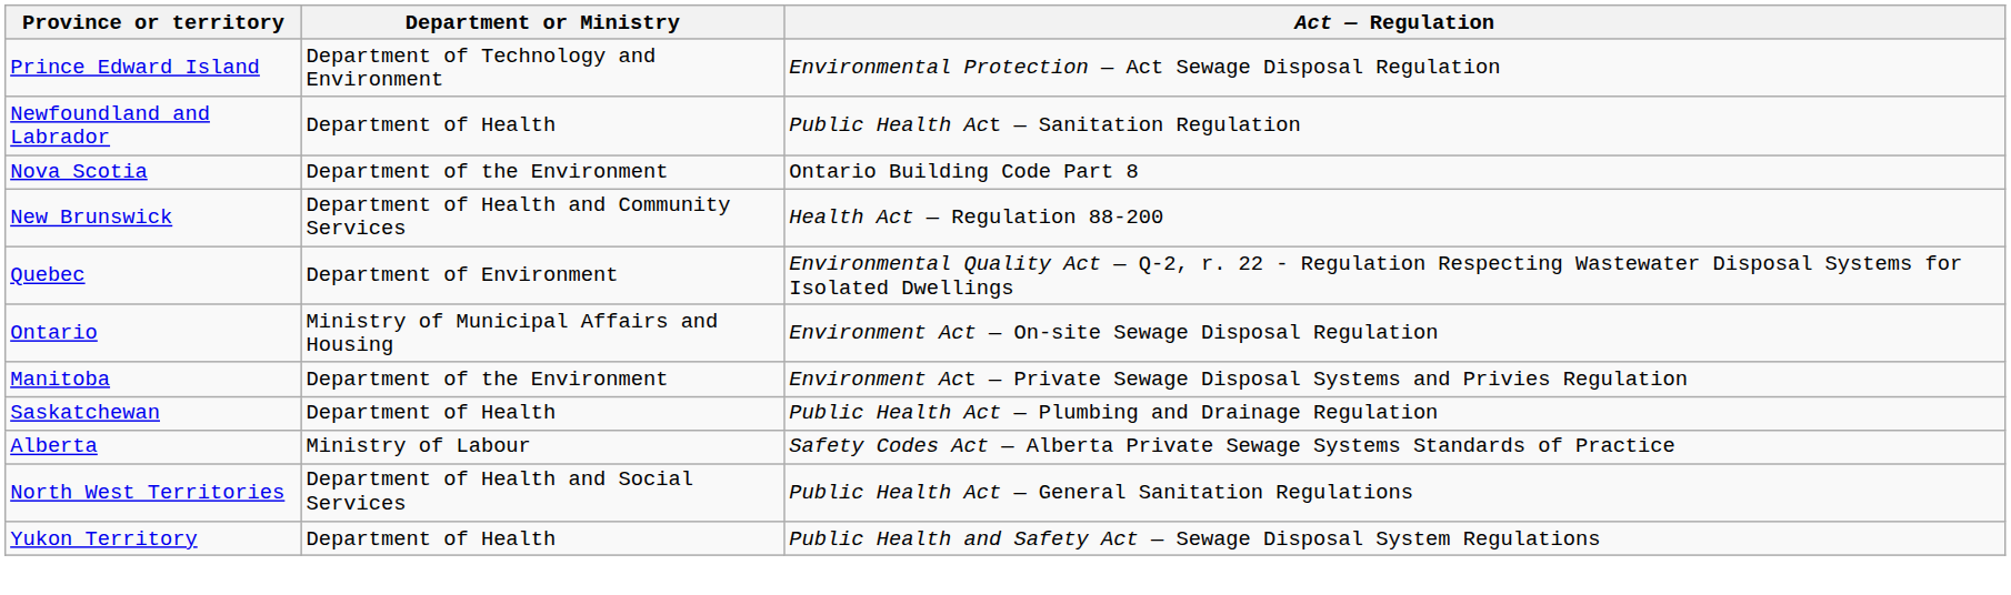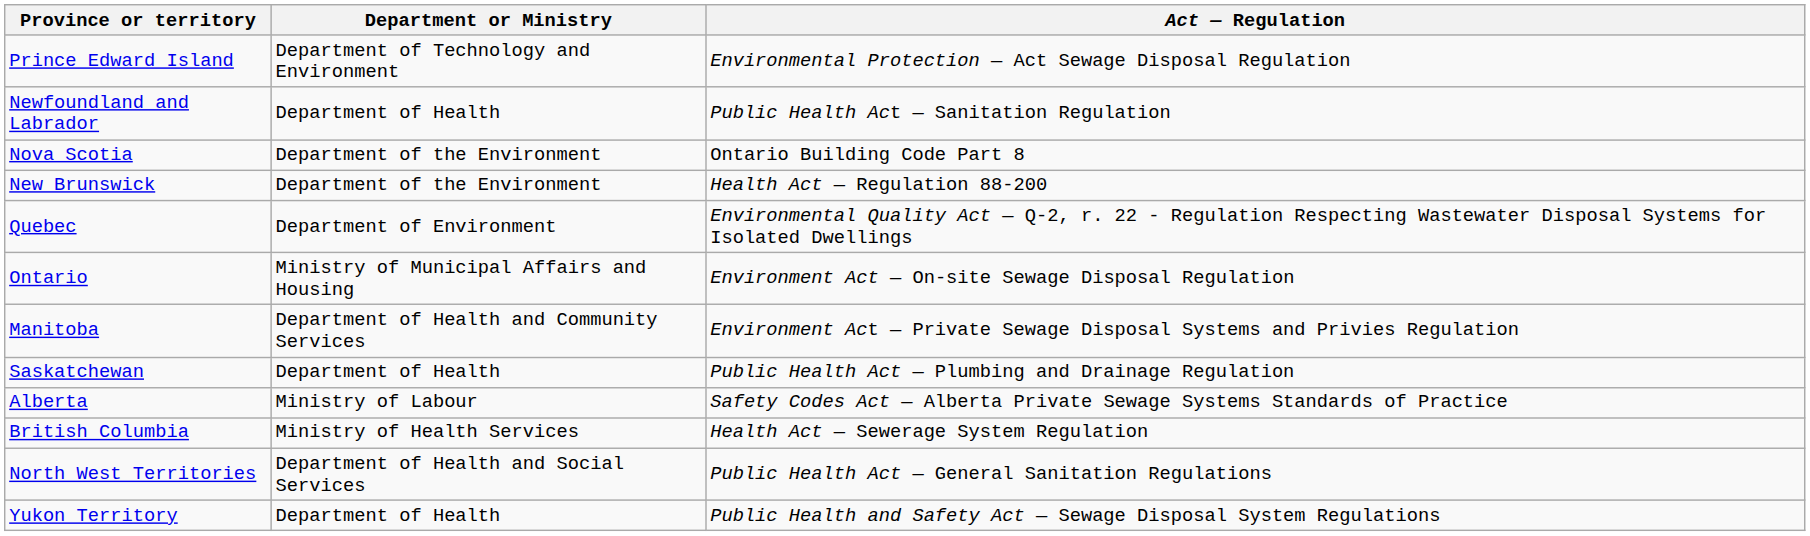New Brunswick | Department or Ministry: Department of Health and Community Services -> Department of the Environment
Manitoba | Department or Ministry: Department of the Environment -> Department of Health and Community Services
+ row: British Columbia | Ministry of Health Services | Health Act — Sewerage System Regulation
